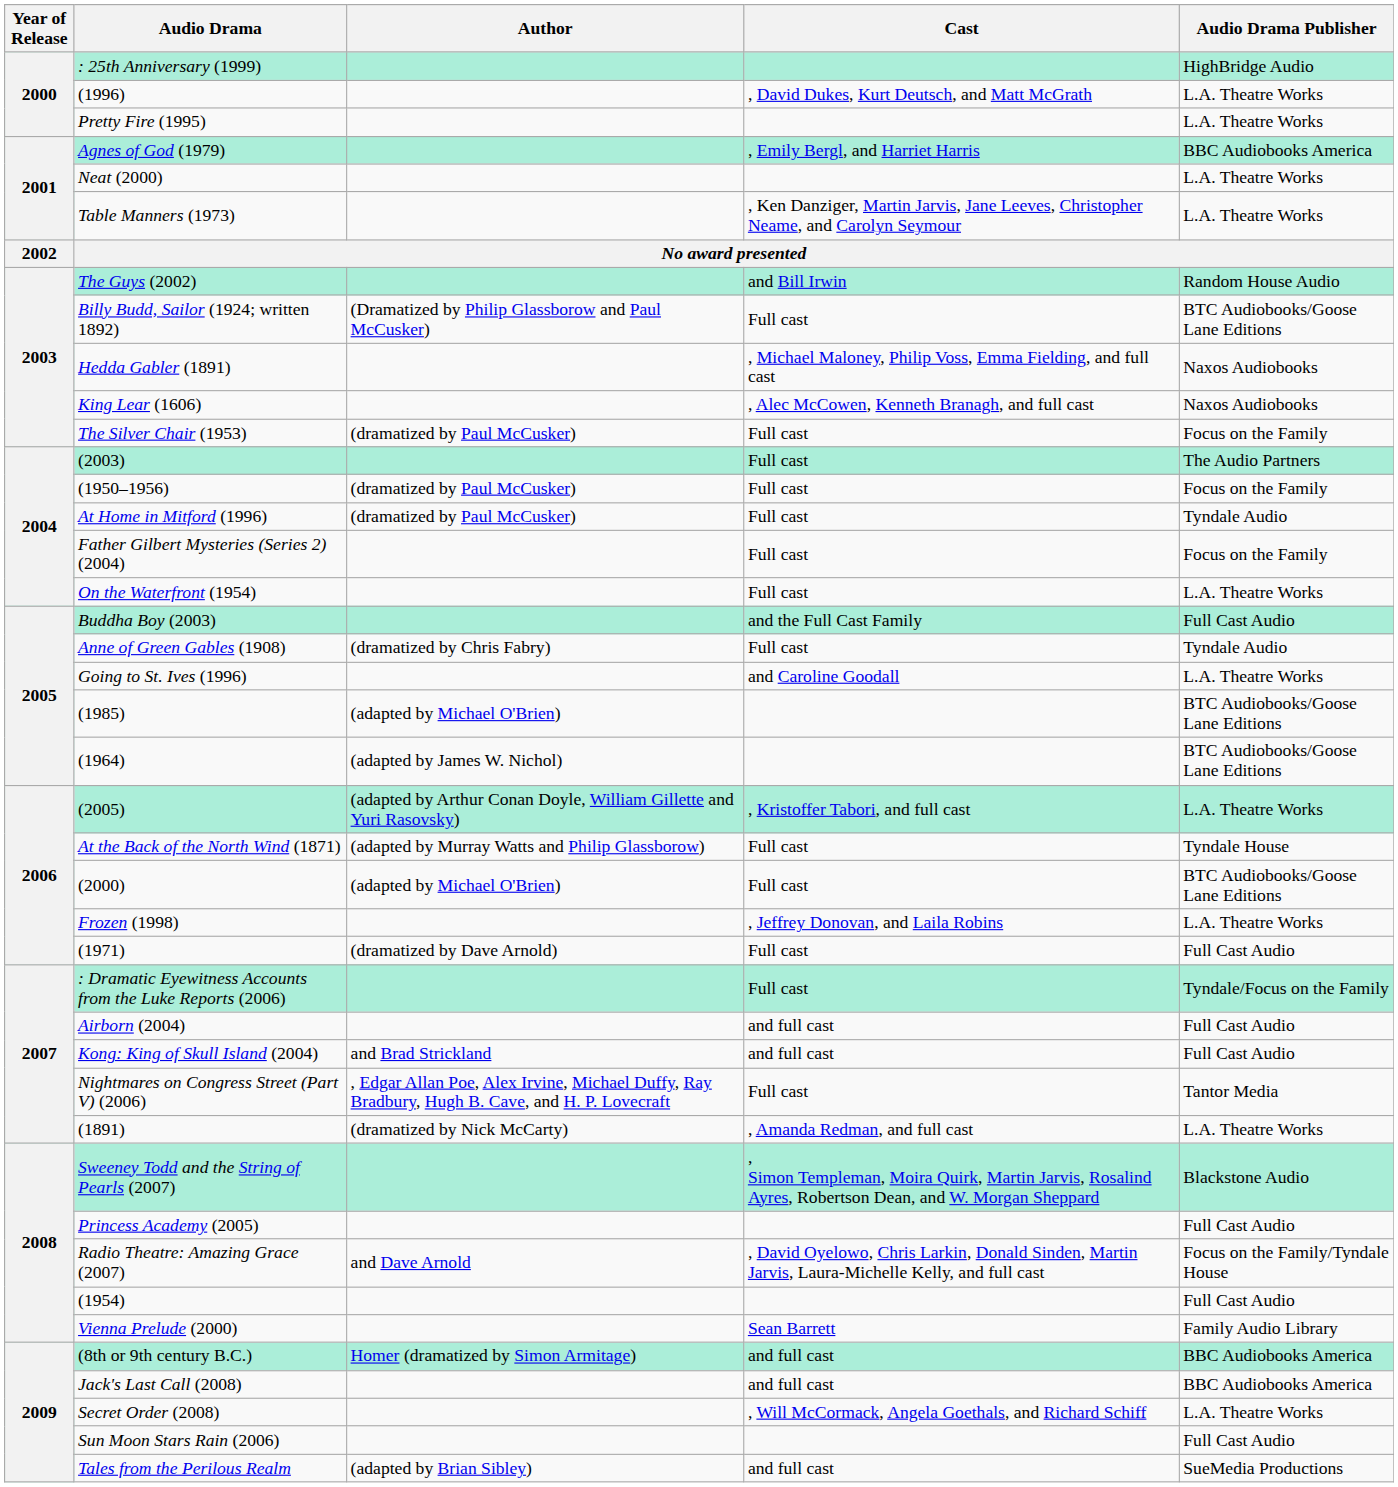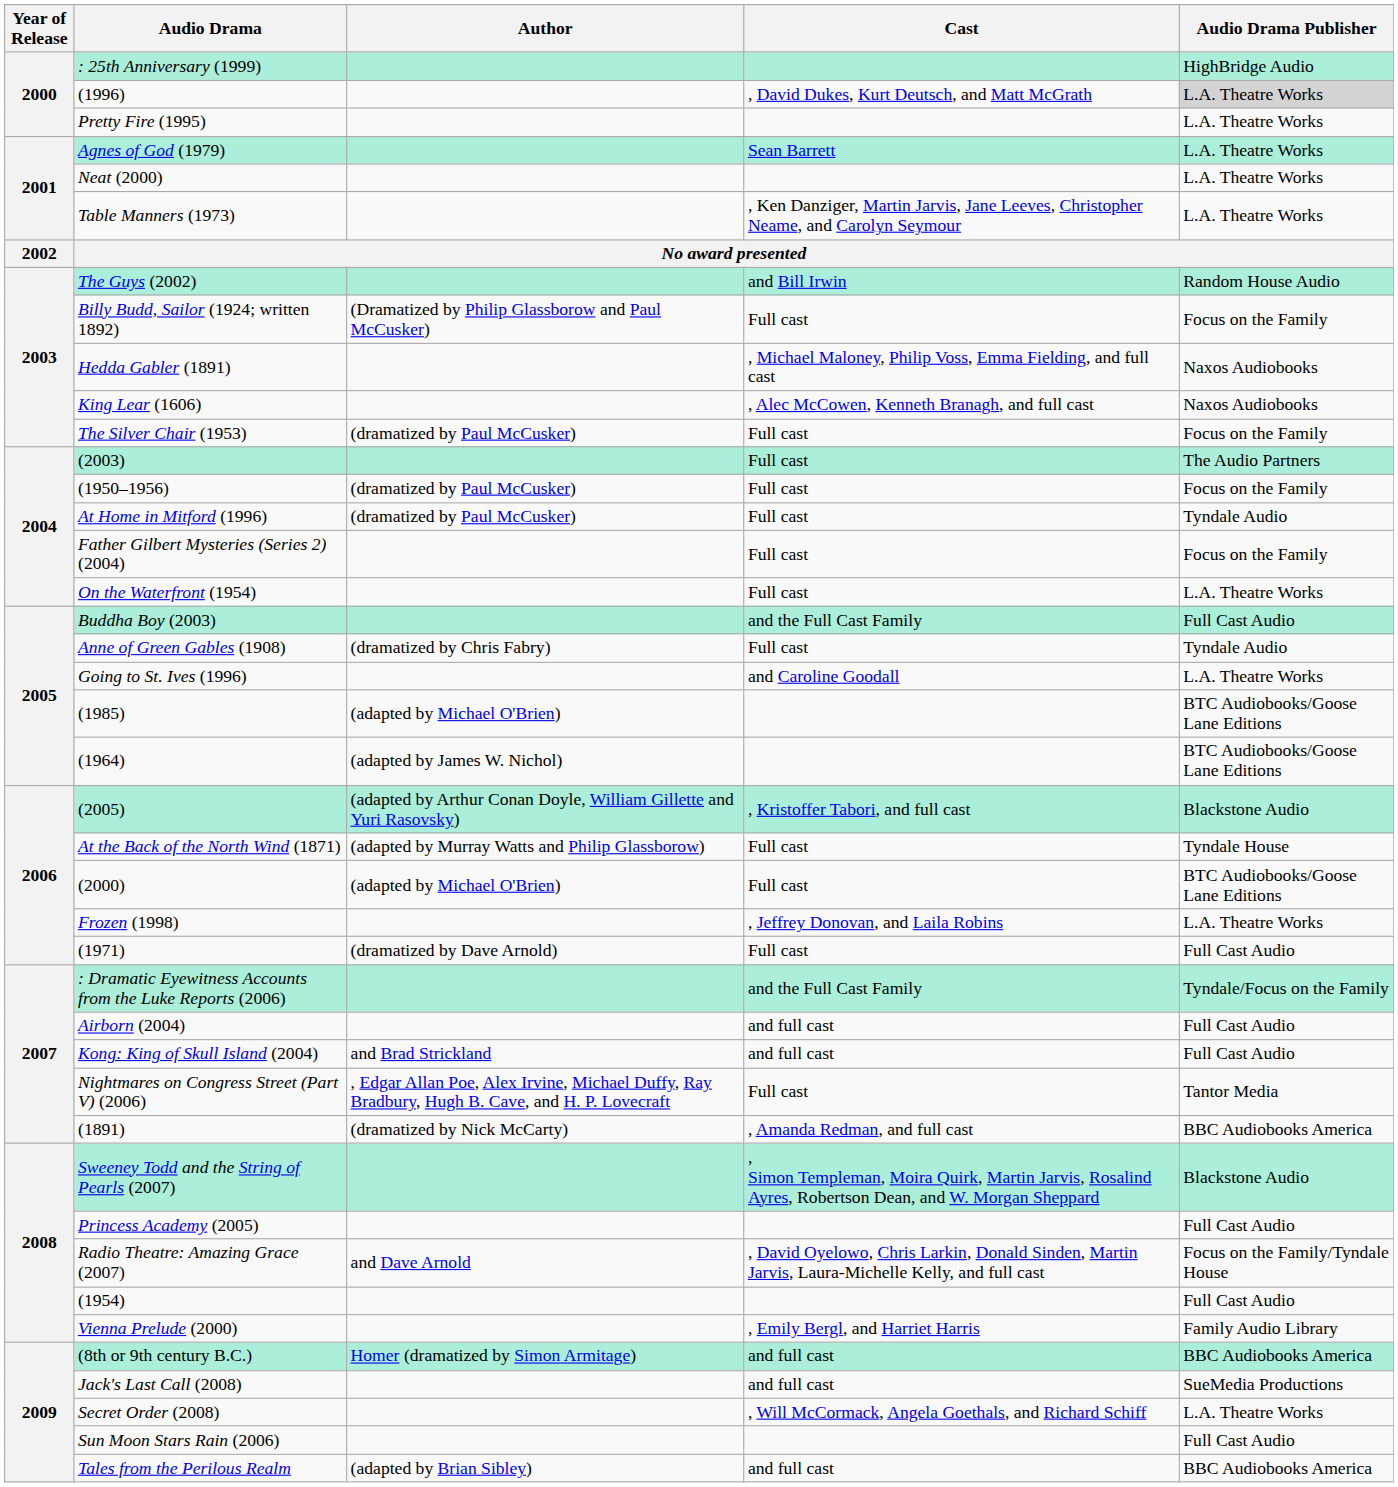(1996) | Audio Drama Publisher: no background -> lightgrey background
Agnes of God (1979) | Cast: , Emily Bergl, and Harriet Harris -> Sean Barrett
Agnes of God (1979) | Audio Drama Publisher: BBC Audiobooks America -> L.A. Theatre Works
Billy Budd, Sailor (1924; written 1892) | Audio Drama Publisher: BTC Audiobooks/Goose Lane Editions -> Focus on the Family
(2005) | Audio Drama Publisher: L.A. Theatre Works -> Blackstone Audio
: Dramatic Eyewitness Accounts from the Luke Reports (2006) | Cast: Full cast -> and the Full Cast Family
(1891) | Audio Drama Publisher: L.A. Theatre Works -> BBC Audiobooks America
Vienna Prelude (2000) | Cast: Sean Barrett -> , Emily Bergl, and Harriet Harris
Jack's Last Call (2008) | Audio Drama Publisher: BBC Audiobooks America -> SueMedia Productions
Tales from the Perilous Realm | Audio Drama Publisher: SueMedia Productions -> BBC Audiobooks America
